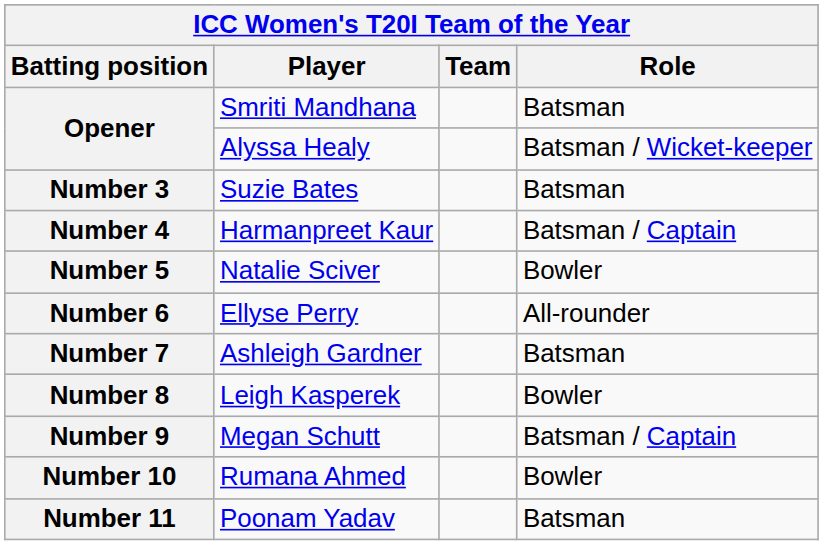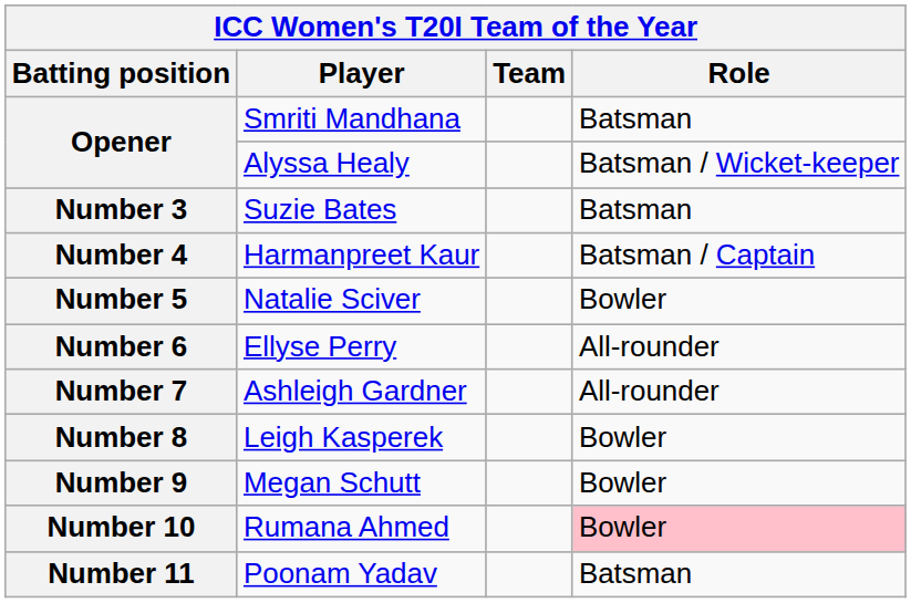Number 7 | Role: Batsman -> All-rounder
Number 9 | Role: Batsman / Captain -> Bowler
Number 10 | Role: no background -> pink background
